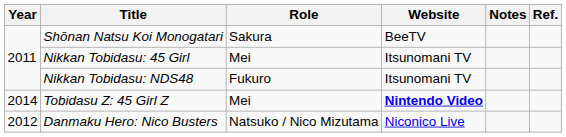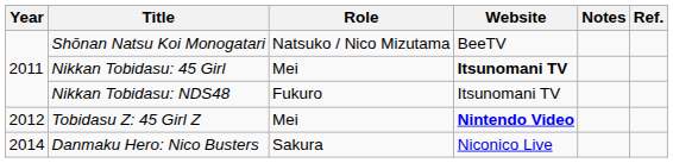Shōnan Natsu Koi Monogatari | Role: Sakura -> Natsuko / Nico Mizutama
Nikkan Tobidasu: 45 Girl | Website: normal -> bold
Tobidasu Z: 45 Girl Z | Year: 2014 -> 2012
Danmaku Hero: Nico Busters | Year: 2012 -> 2014
Danmaku Hero: Nico Busters | Role: Natsuko / Nico Mizutama -> Sakura
